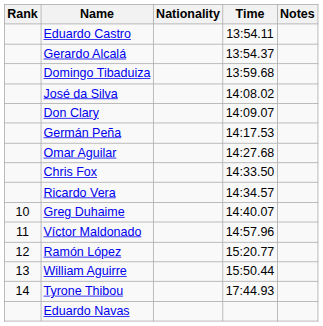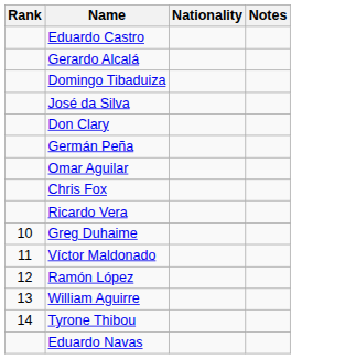- column: Time | 13:54.11 | 13:54.37 | 13:59.68 | 14:08.02 | 14:09.07 | 14:17.53 | 14:27.68 | 14:33.50 | 14:34.57 | 14:40.07 | 14:57.96 | 15:20.77 | 15:50.44 | 17:44.93
